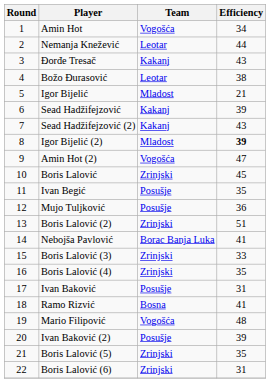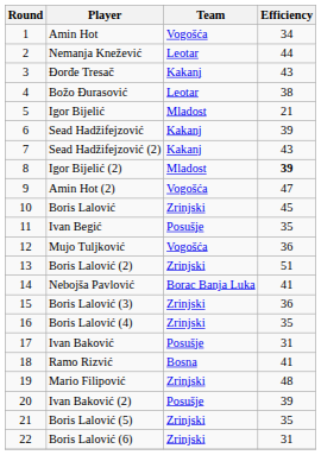Mujo Tuljković | Team: Posušje -> Vogošća
Boris Lalović (3) | Efficiency: 33 -> 36
Mario Filipović | Team: Vogošća -> Zrinjski
